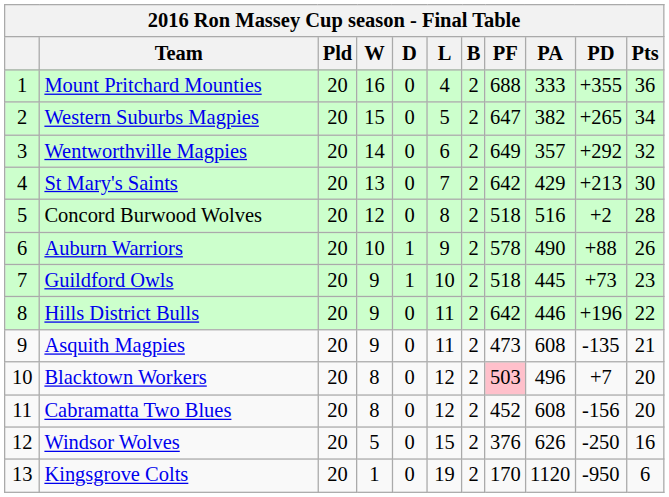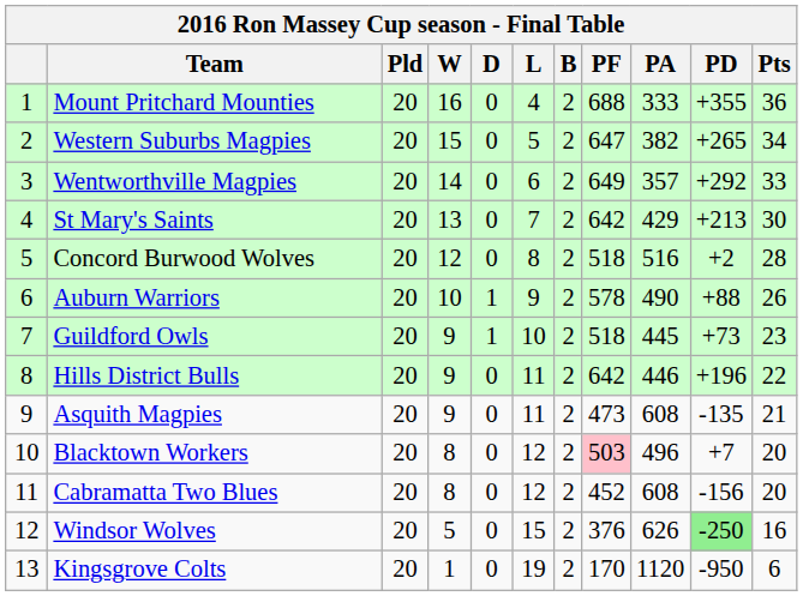Wentworthville Magpies | Pts: 32 -> 33
Windsor Wolves | PD: no background -> lightgreen background
